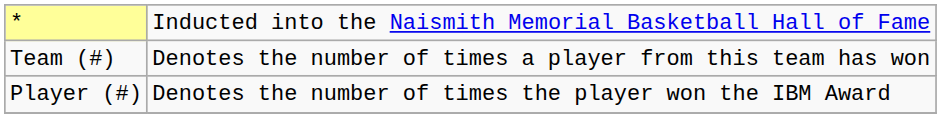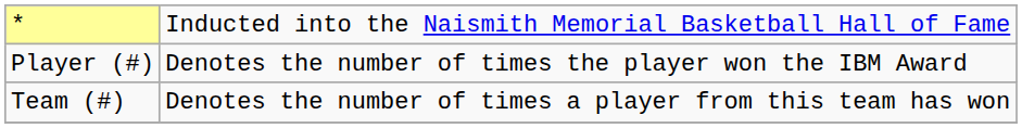rows swapped: Player (#) <-> Team (#)
